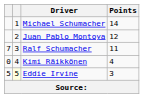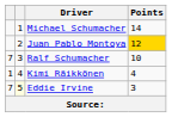Juan Pablo Montoya | Points: no background -> gold background
Ralf Schumacher | Points: 11 -> 10
Kimi Räikkönen | column 1: 0 -> 1
Eddie Irvine | column 1: 5 -> 7
